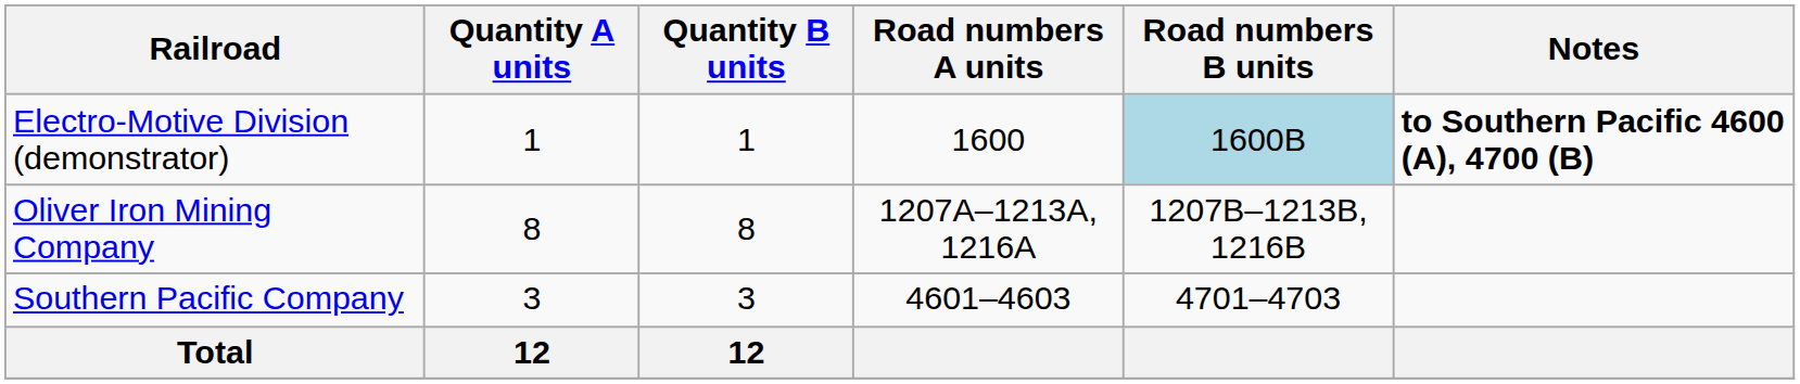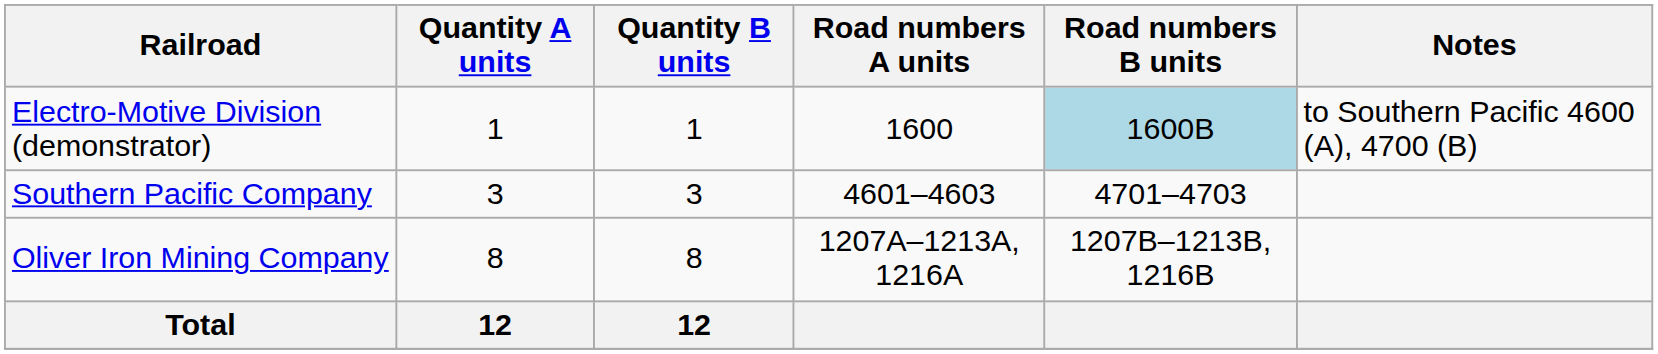Electro-Motive Division (demonstrator) | Notes: bold -> normal
rows swapped: Oliver Iron Mining Company <-> Southern Pacific Company
